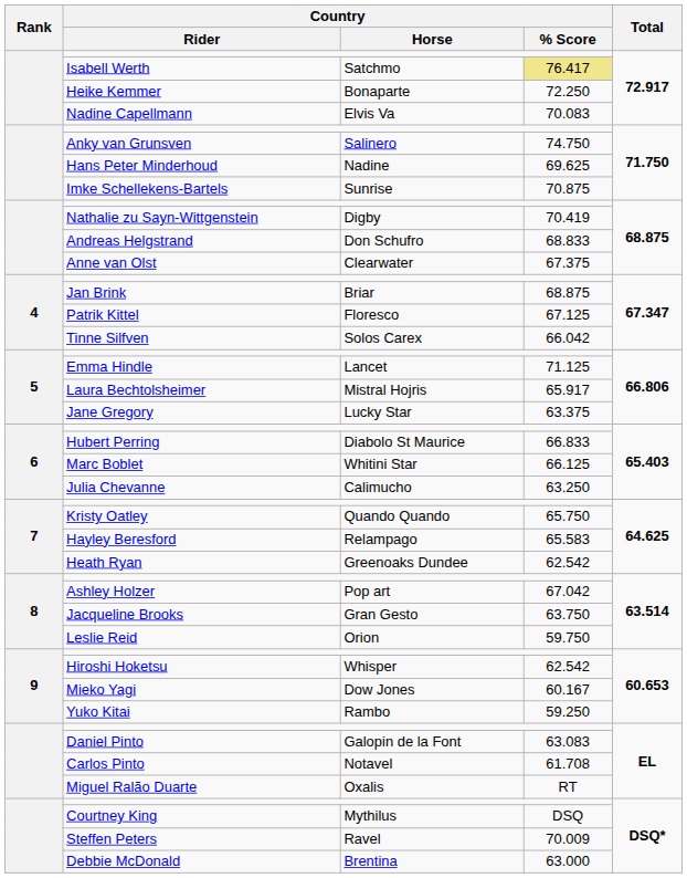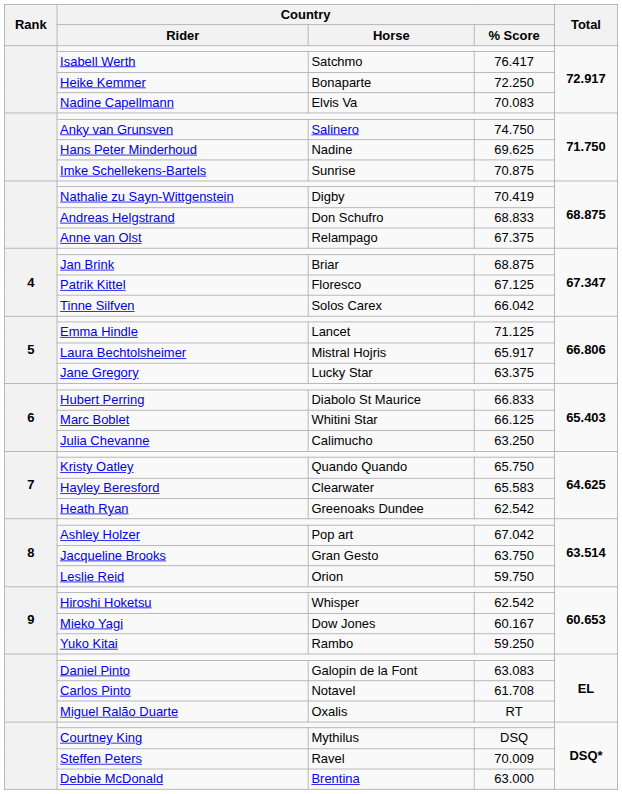Isabell Werth | Country / % Score: khaki background -> no background
Anne van Olst | Country / Horse: Clearwater -> Relampago
Hayley Beresford | Country / Horse: Relampago -> Clearwater
